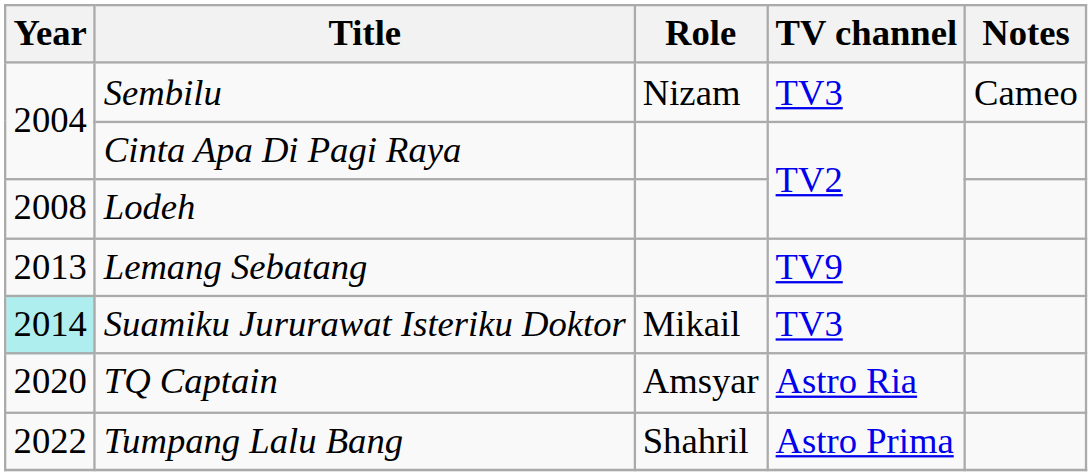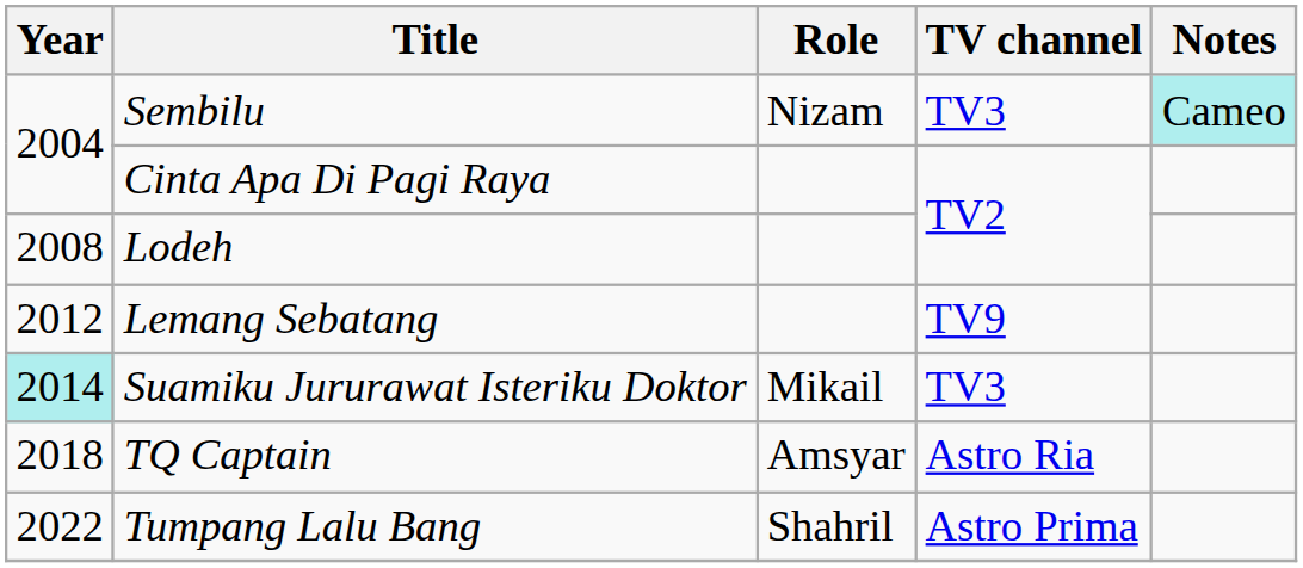Sembilu | Notes: no background -> paleturquoise background
Lemang Sebatang | Year: 2013 -> 2012
TQ Captain | Year: 2020 -> 2018
